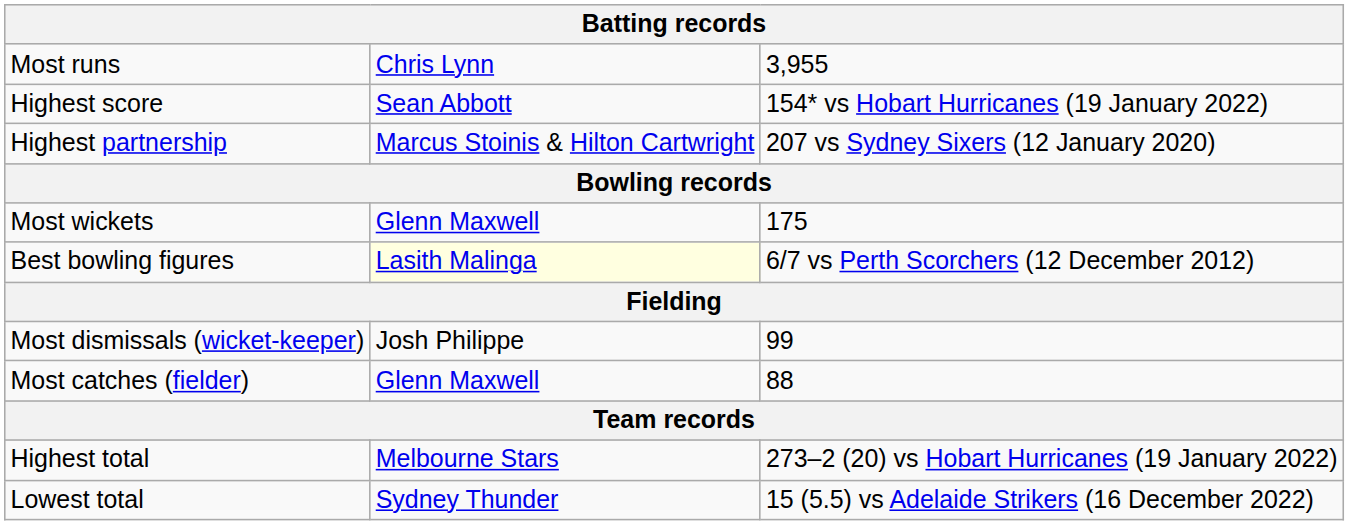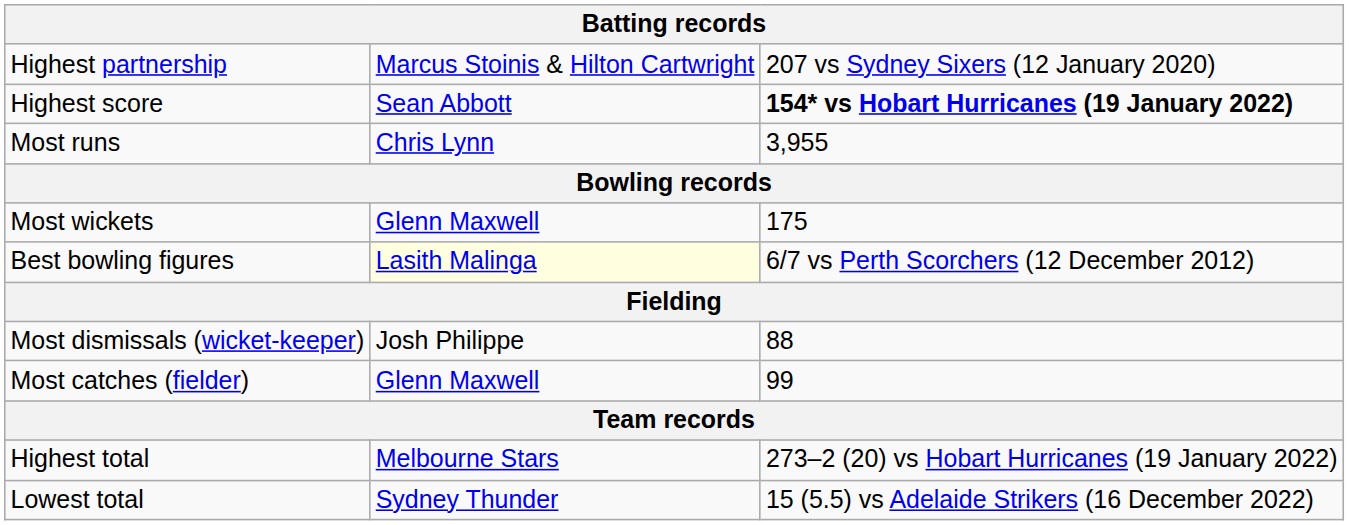rows swapped: Most runs <-> Highest partnership
Highest score | column 3: normal -> bold
Most dismissals (wicket-keeper) | column 3: 99 -> 88
Most catches (fielder) | column 3: 88 -> 99
